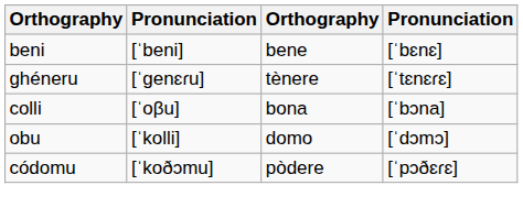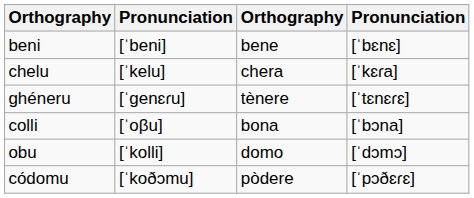+ row: chelu | [ˈkelu] | chera | [ˈkɛɾa]
